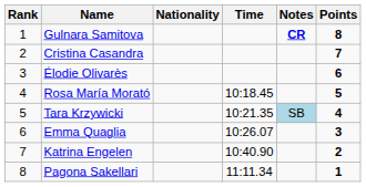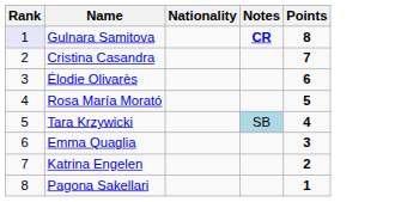- column: Time | 10:18.45 | 10:21.35 | 10:26.07 | 10:40.90 | 11:11.34
Gulnara Samitova | Rank: no background -> lavender background
